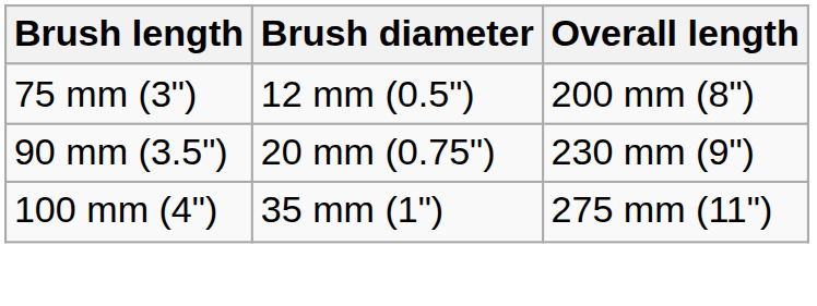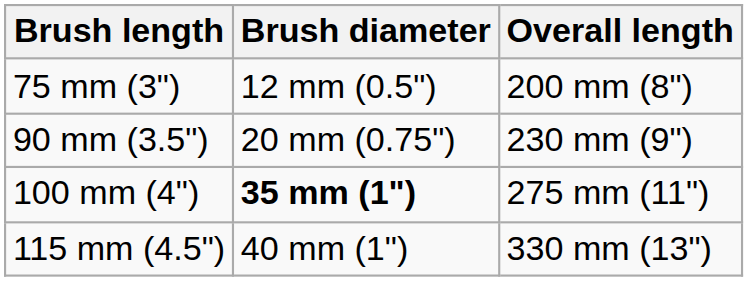100 mm (4") | Brush diameter: normal -> bold
+ row: 115 mm (4.5") | 40 mm (1") | 330 mm (13")
